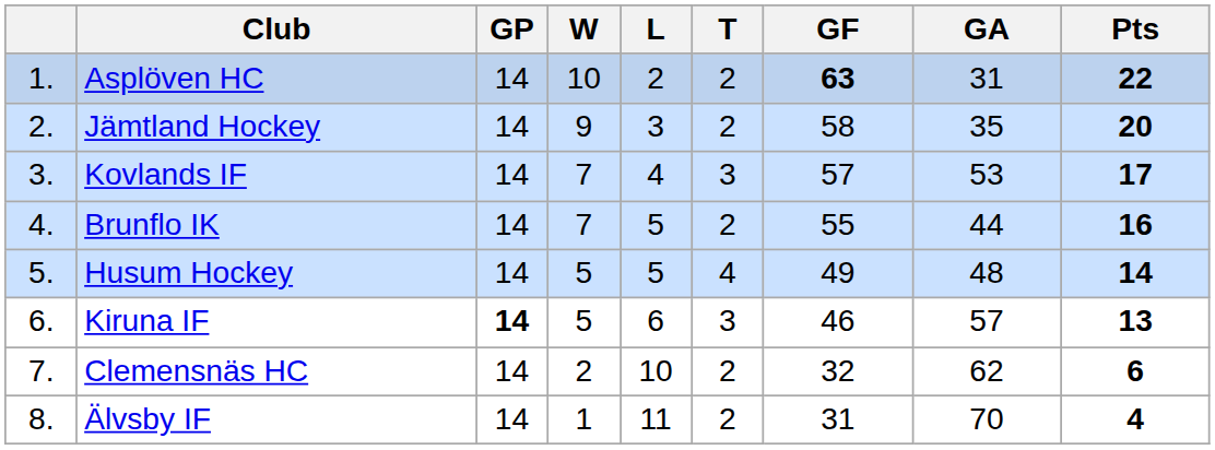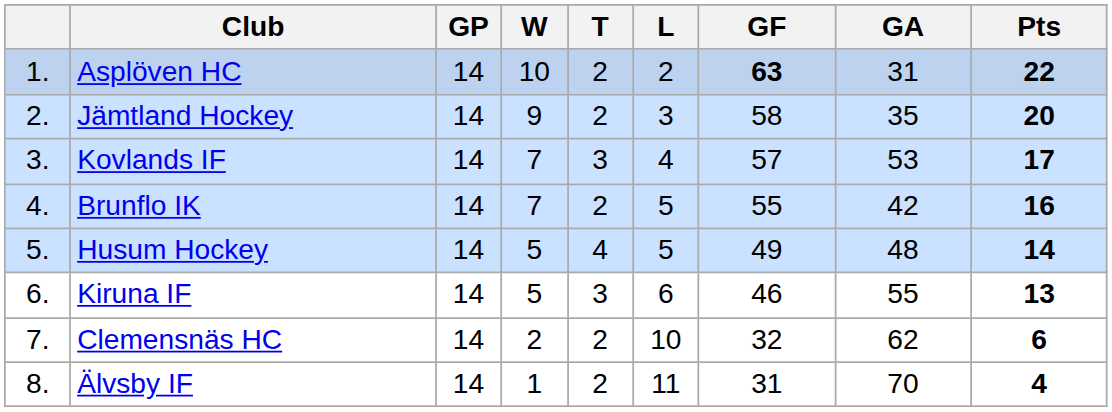columns swapped: T <-> L
Brunflo IK | GA: 44 -> 42
Kiruna IF | GP: bold -> normal
Kiruna IF | GA: 57 -> 55
